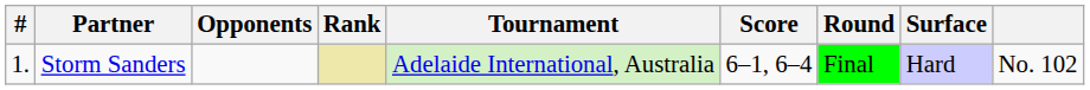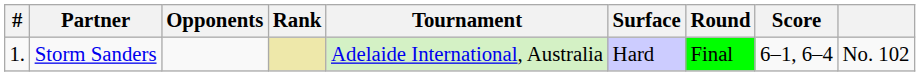columns swapped: Surface <-> Score
